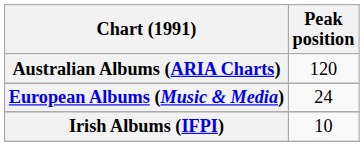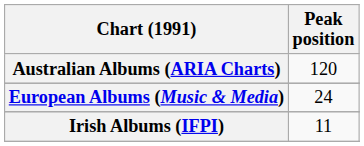Irish Albums (IFPI) | Peak position: 10 -> 11
